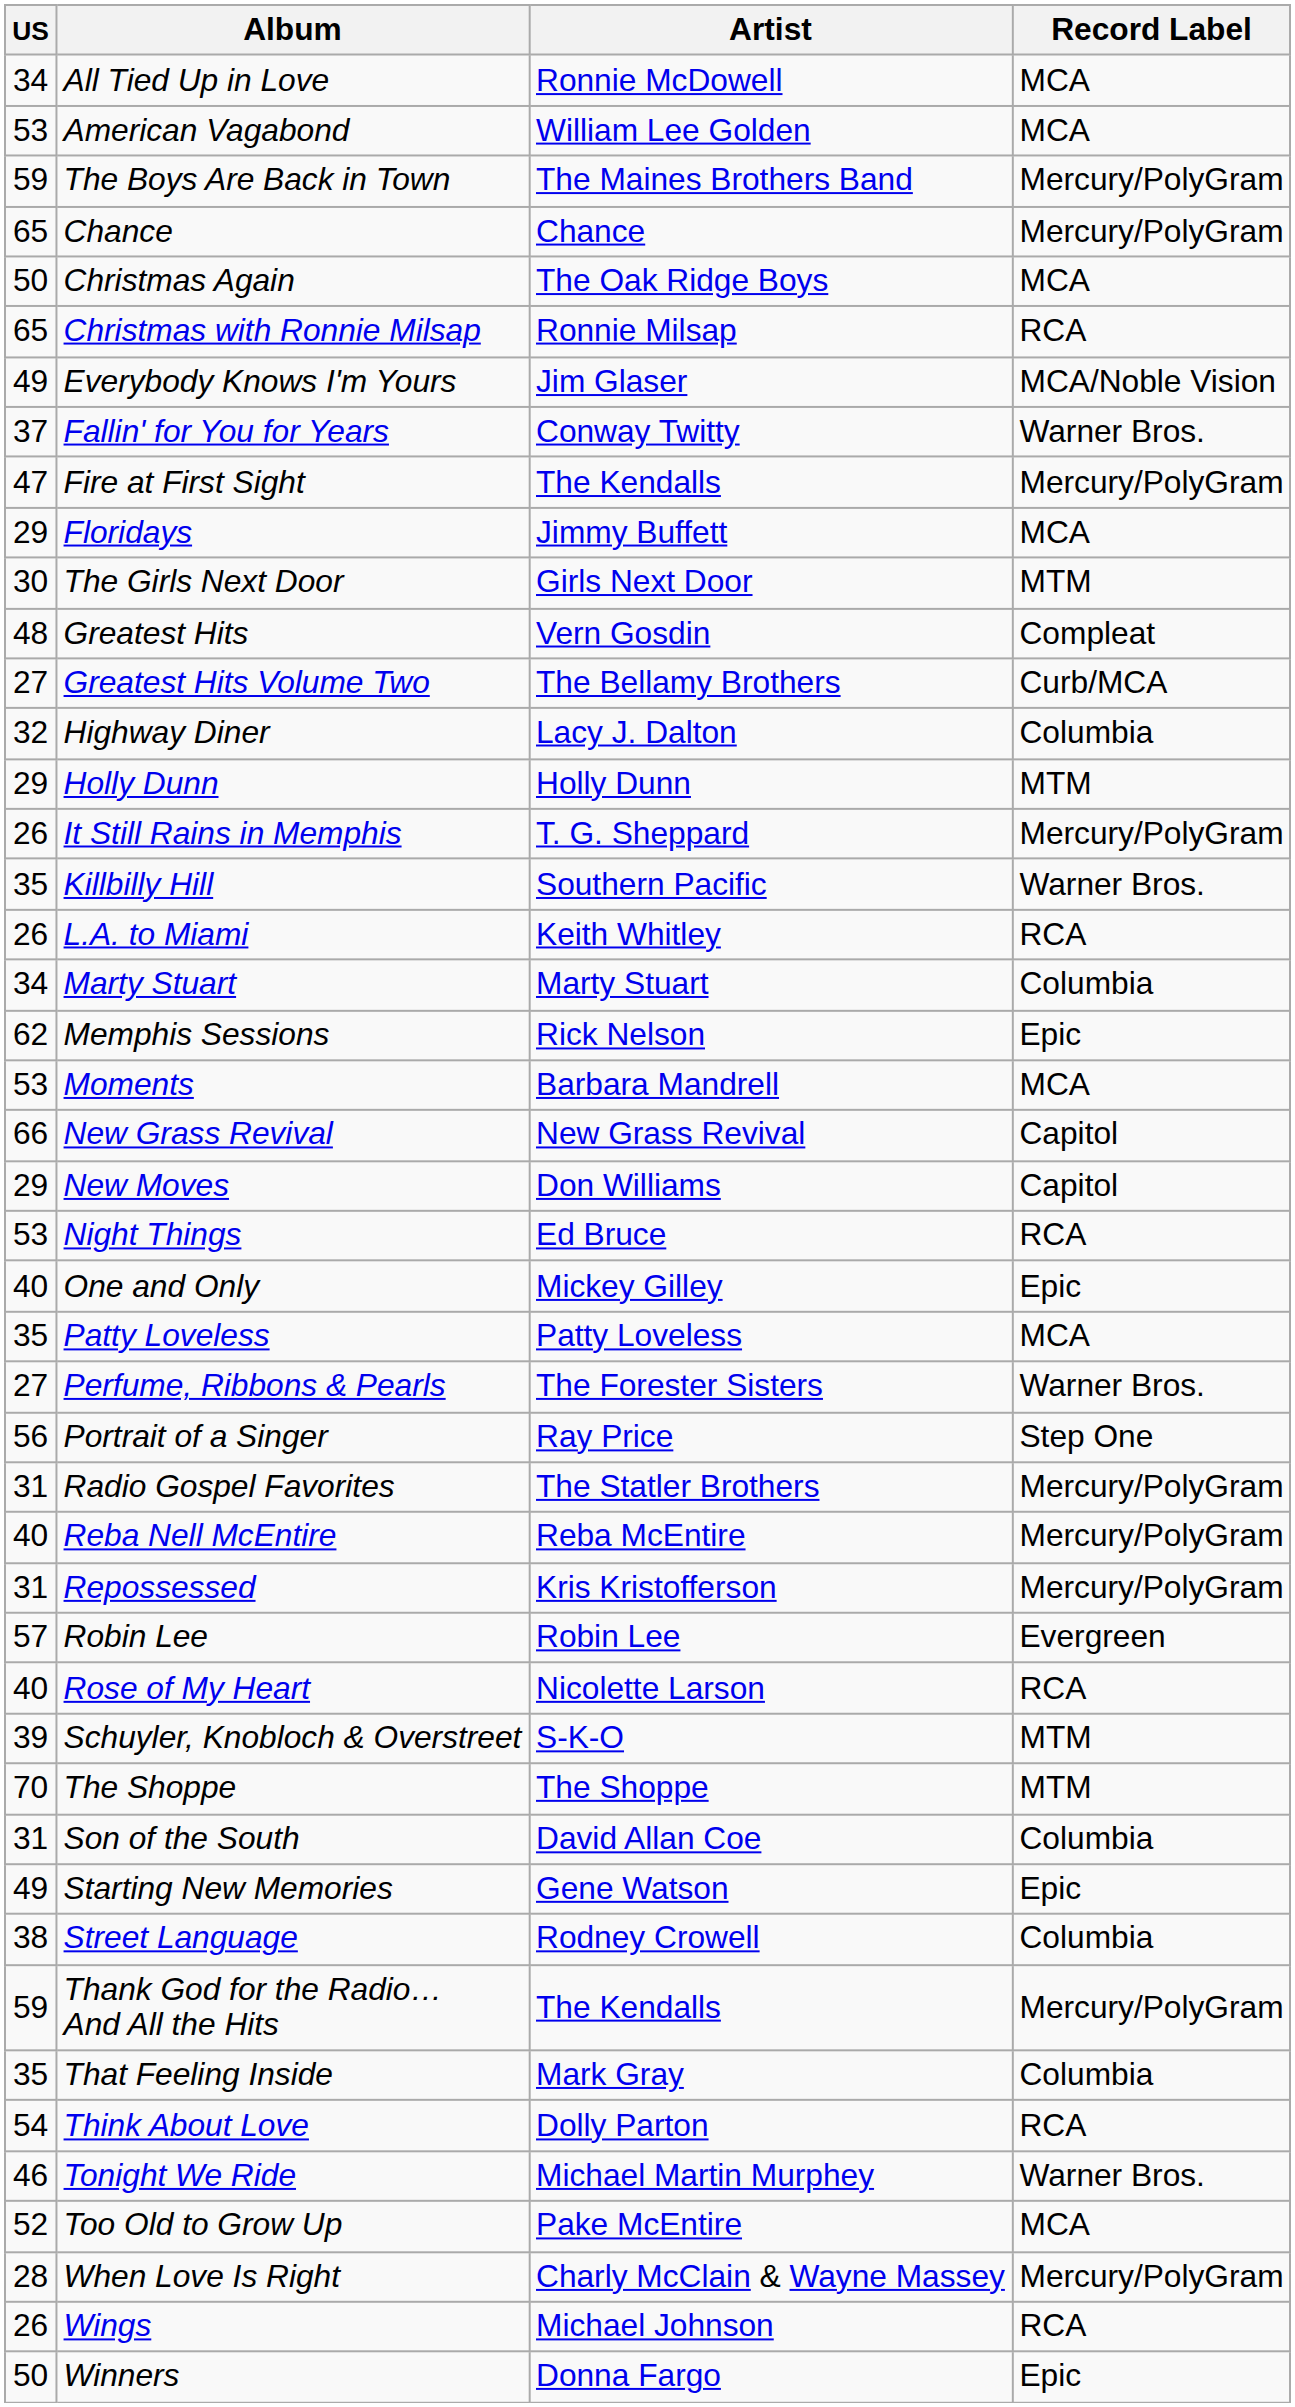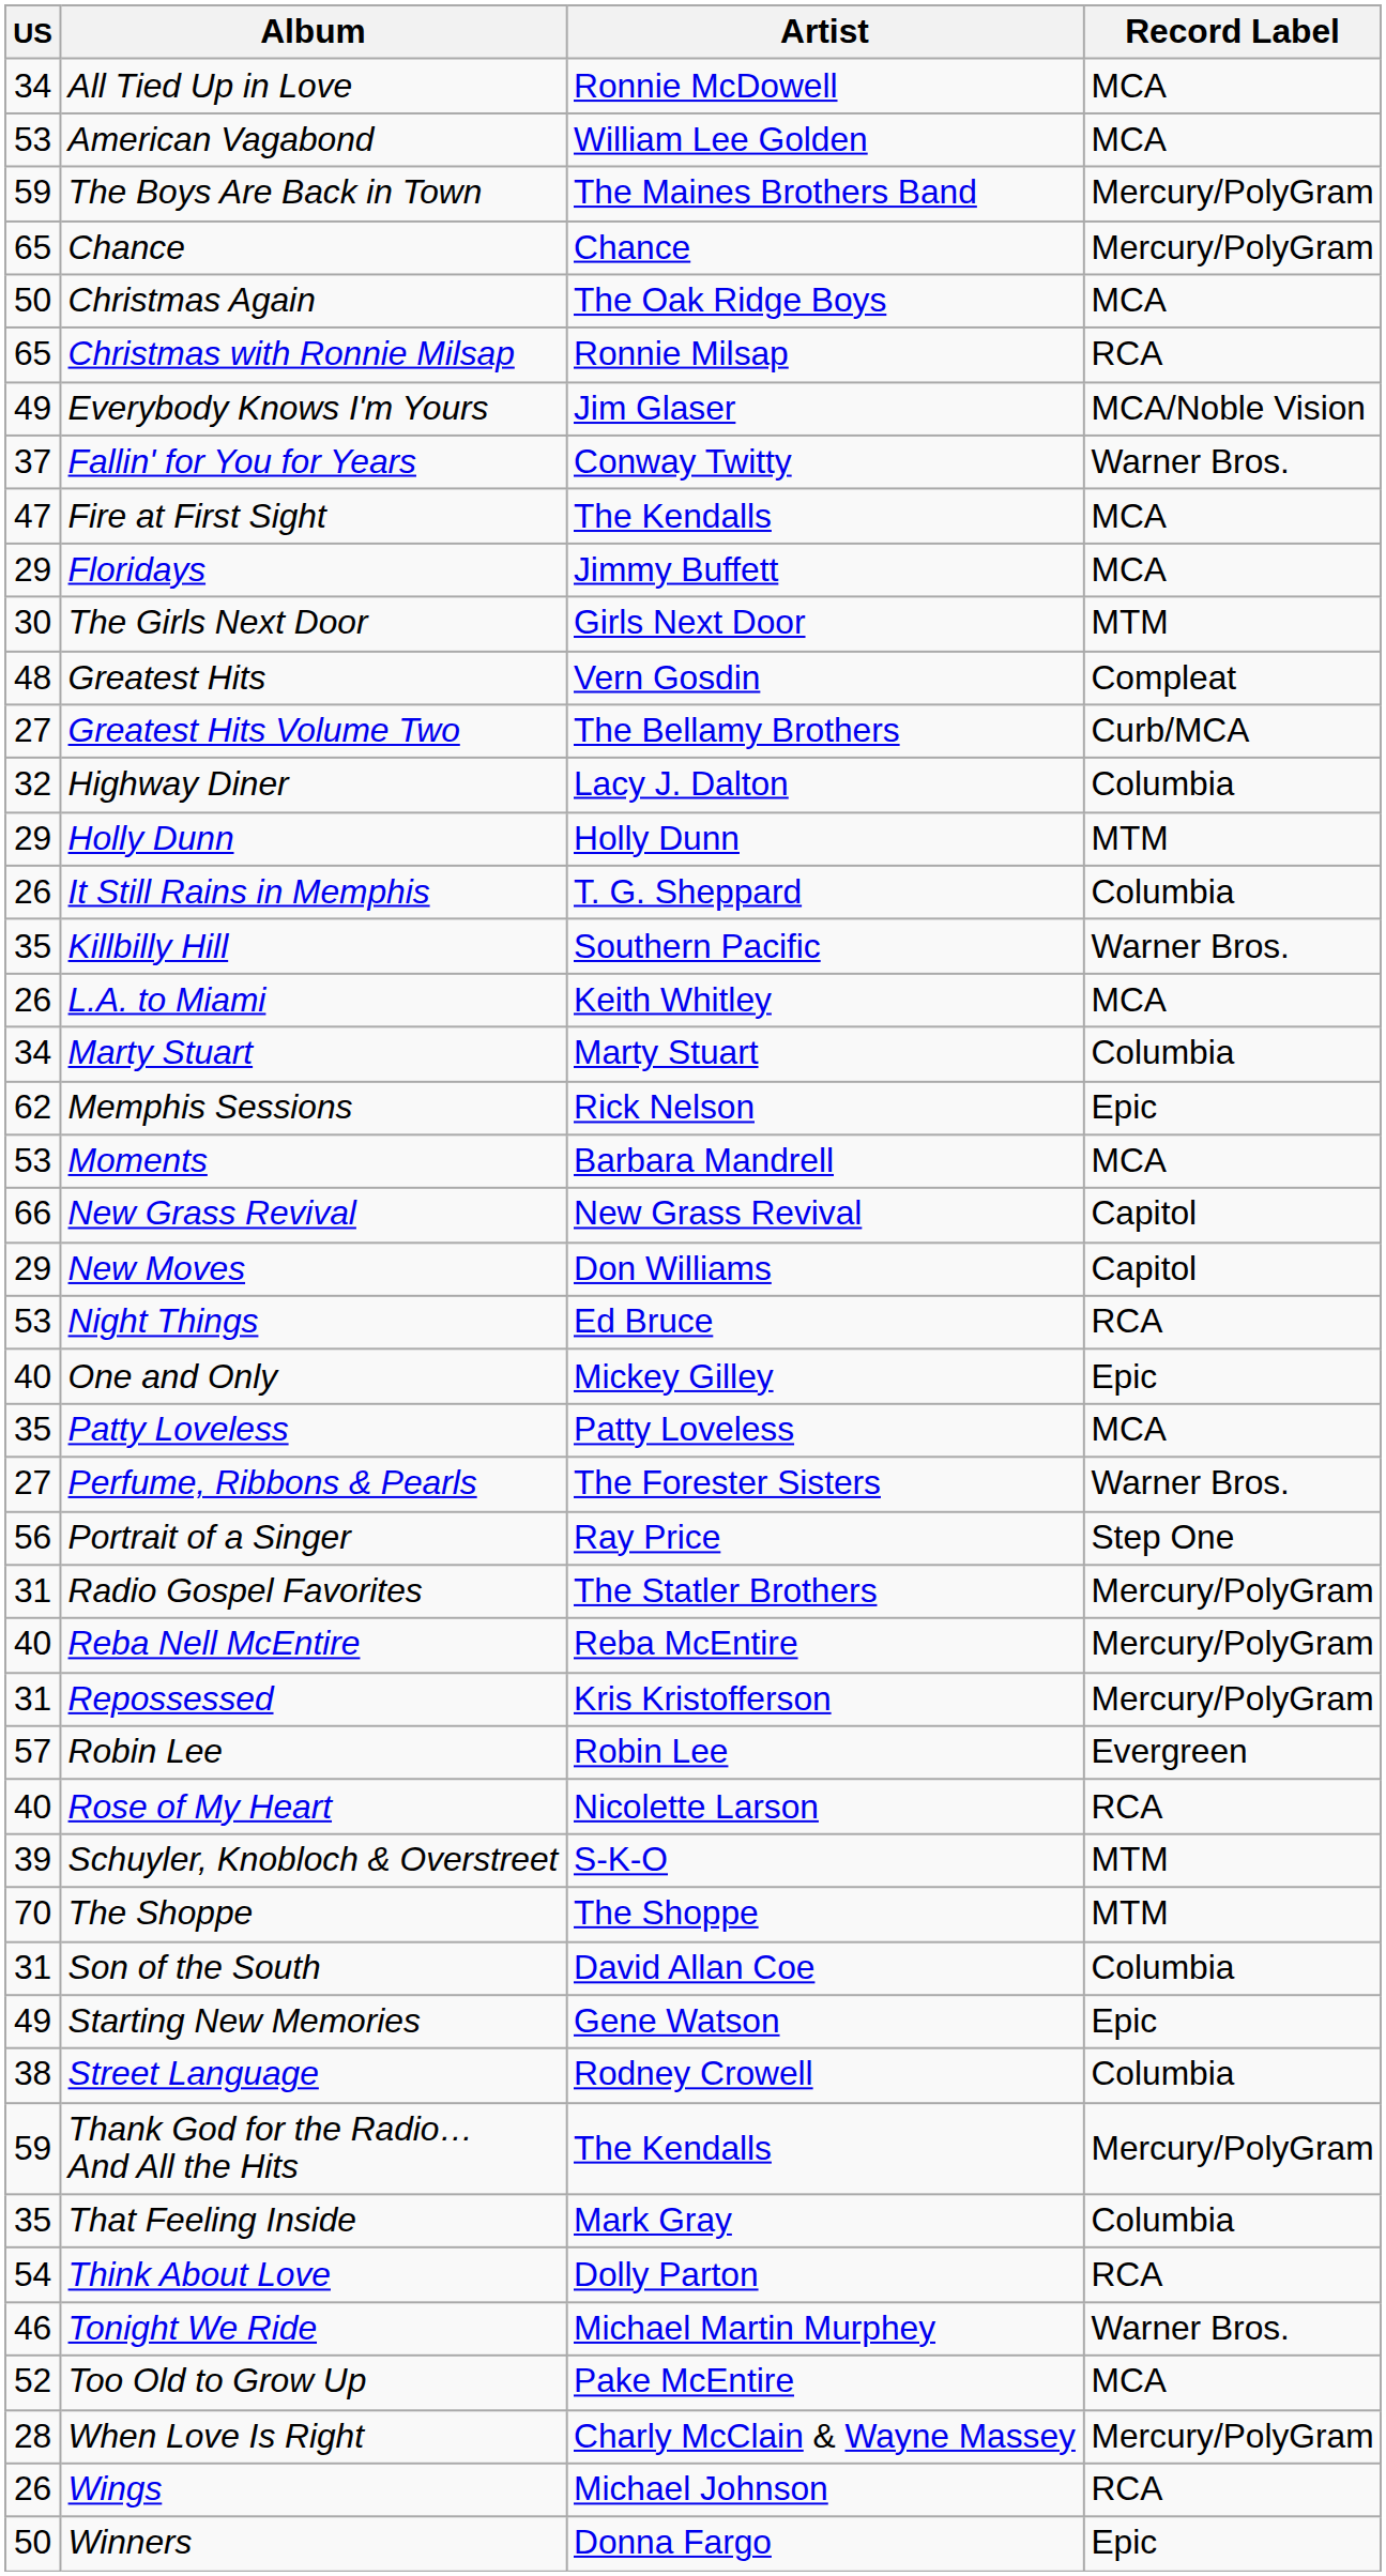Fire at First Sight | Record Label: Mercury/PolyGram -> MCA
It Still Rains in Memphis | Record Label: Mercury/PolyGram -> Columbia
L.A. to Miami | Record Label: RCA -> MCA
